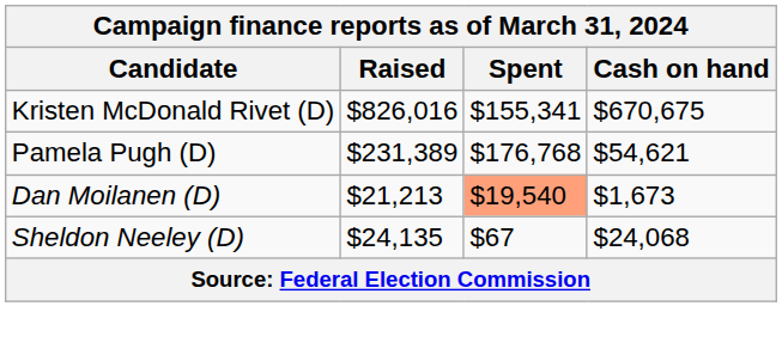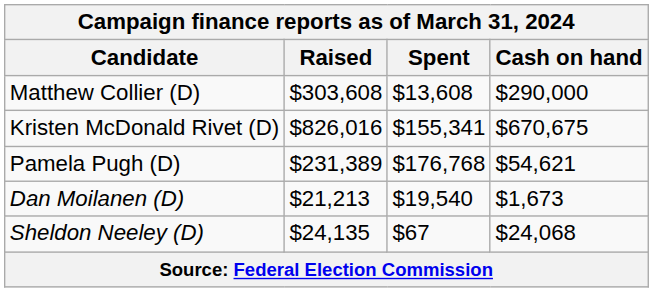+ row: Matthew Collier (D) | $303,608 | $13,608 | $290,000
Dan Moilanen (D) | Spent: lightsalmon background -> no background
